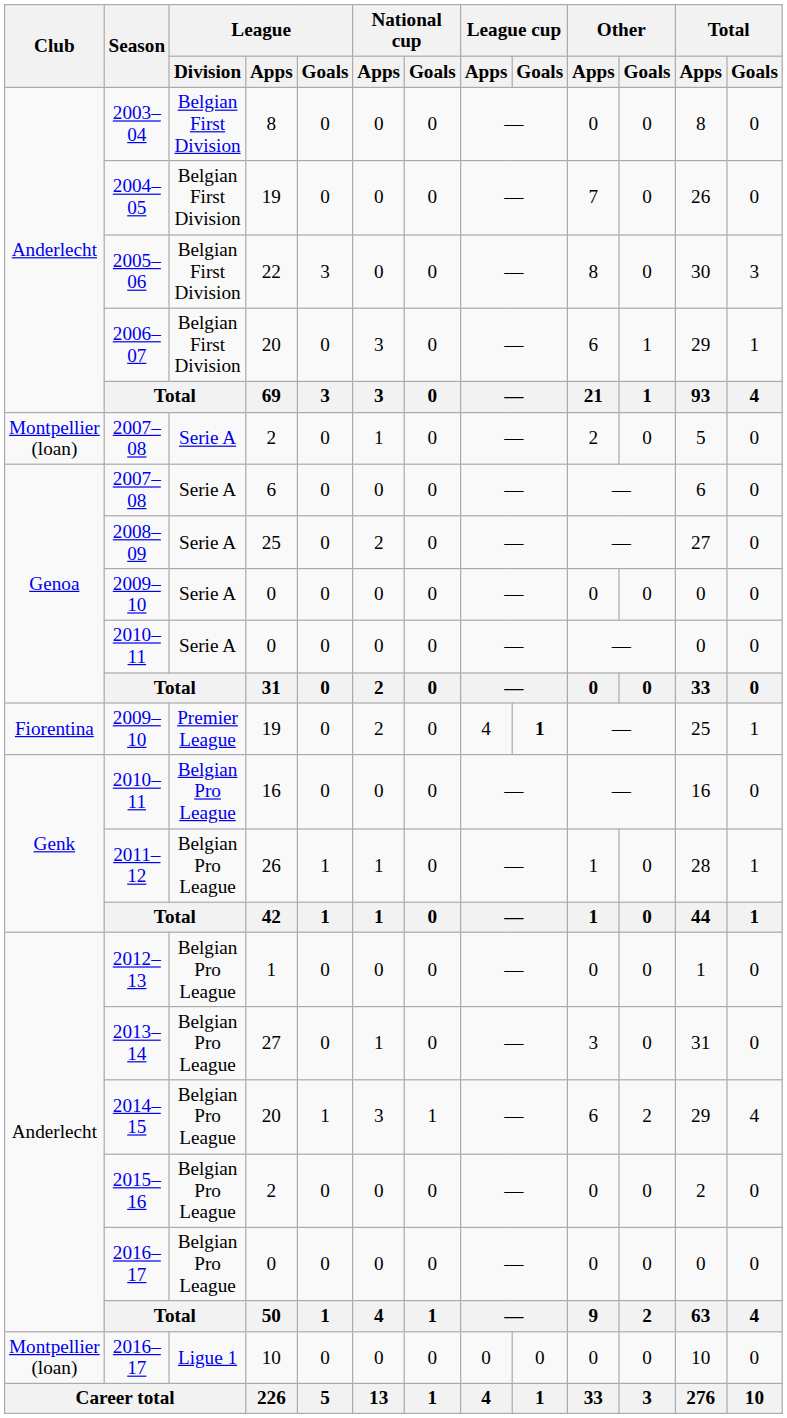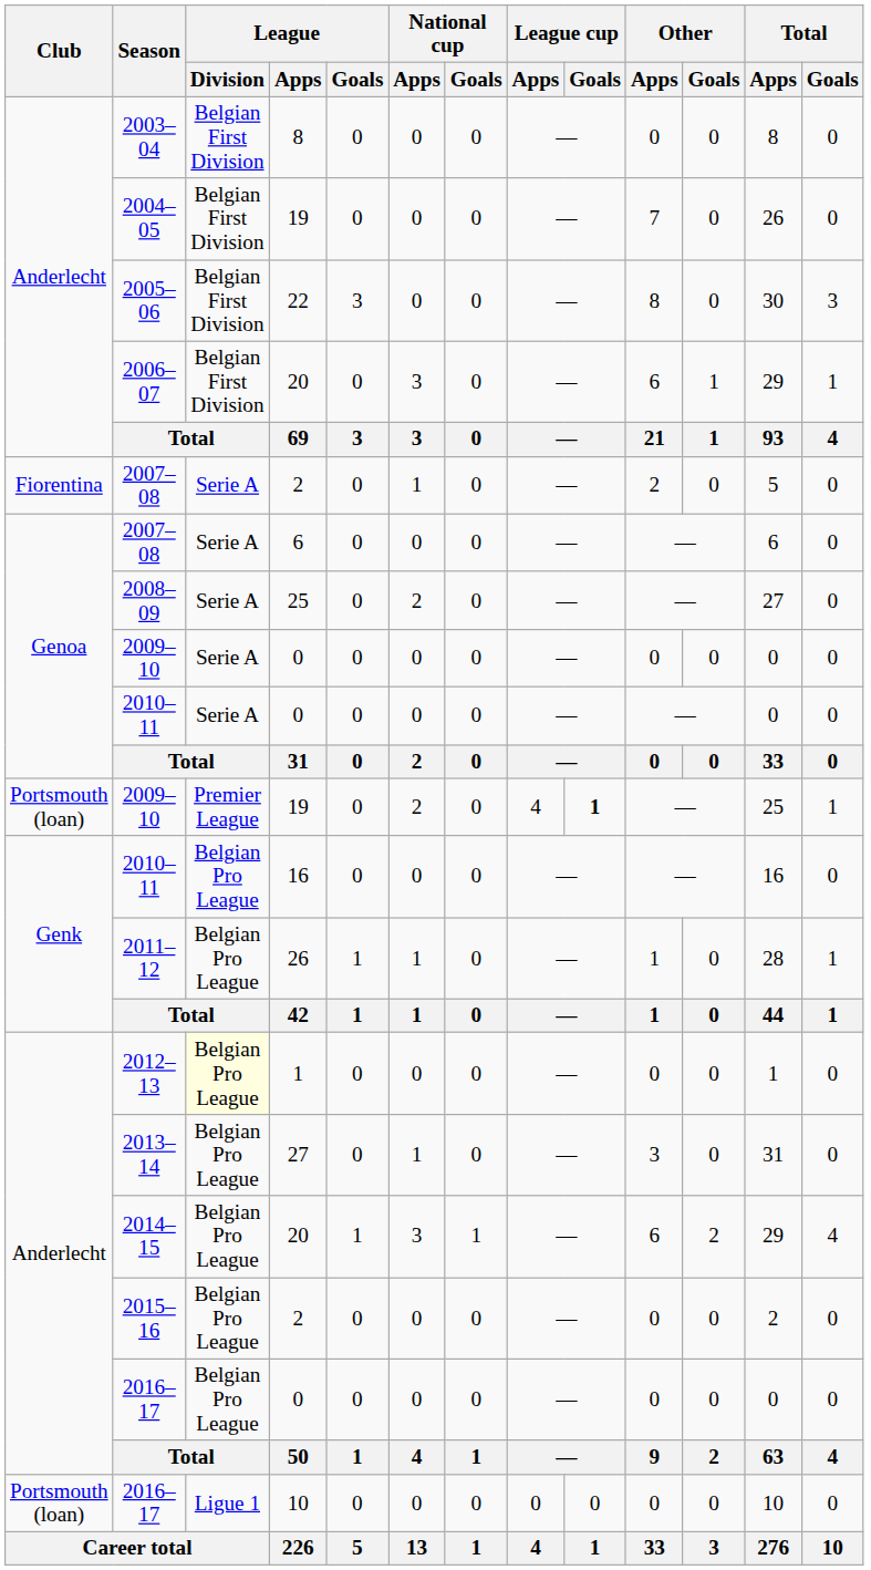2007–08 / 2 | Club: Montpellier (loan) -> Fiorentina
2009–10 / 19 | Club: Fiorentina -> Portsmouth (loan)
2012–13 | League / Division: no background -> lightyellow background
2016–17 / 10 | Club: Montpellier (loan) -> Portsmouth (loan)
